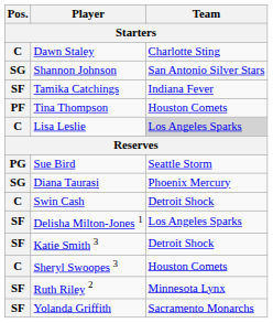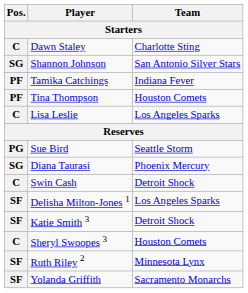Tamika Catchings | Pos.: SF -> PF
Lisa Leslie | Team: lightgrey background -> no background
